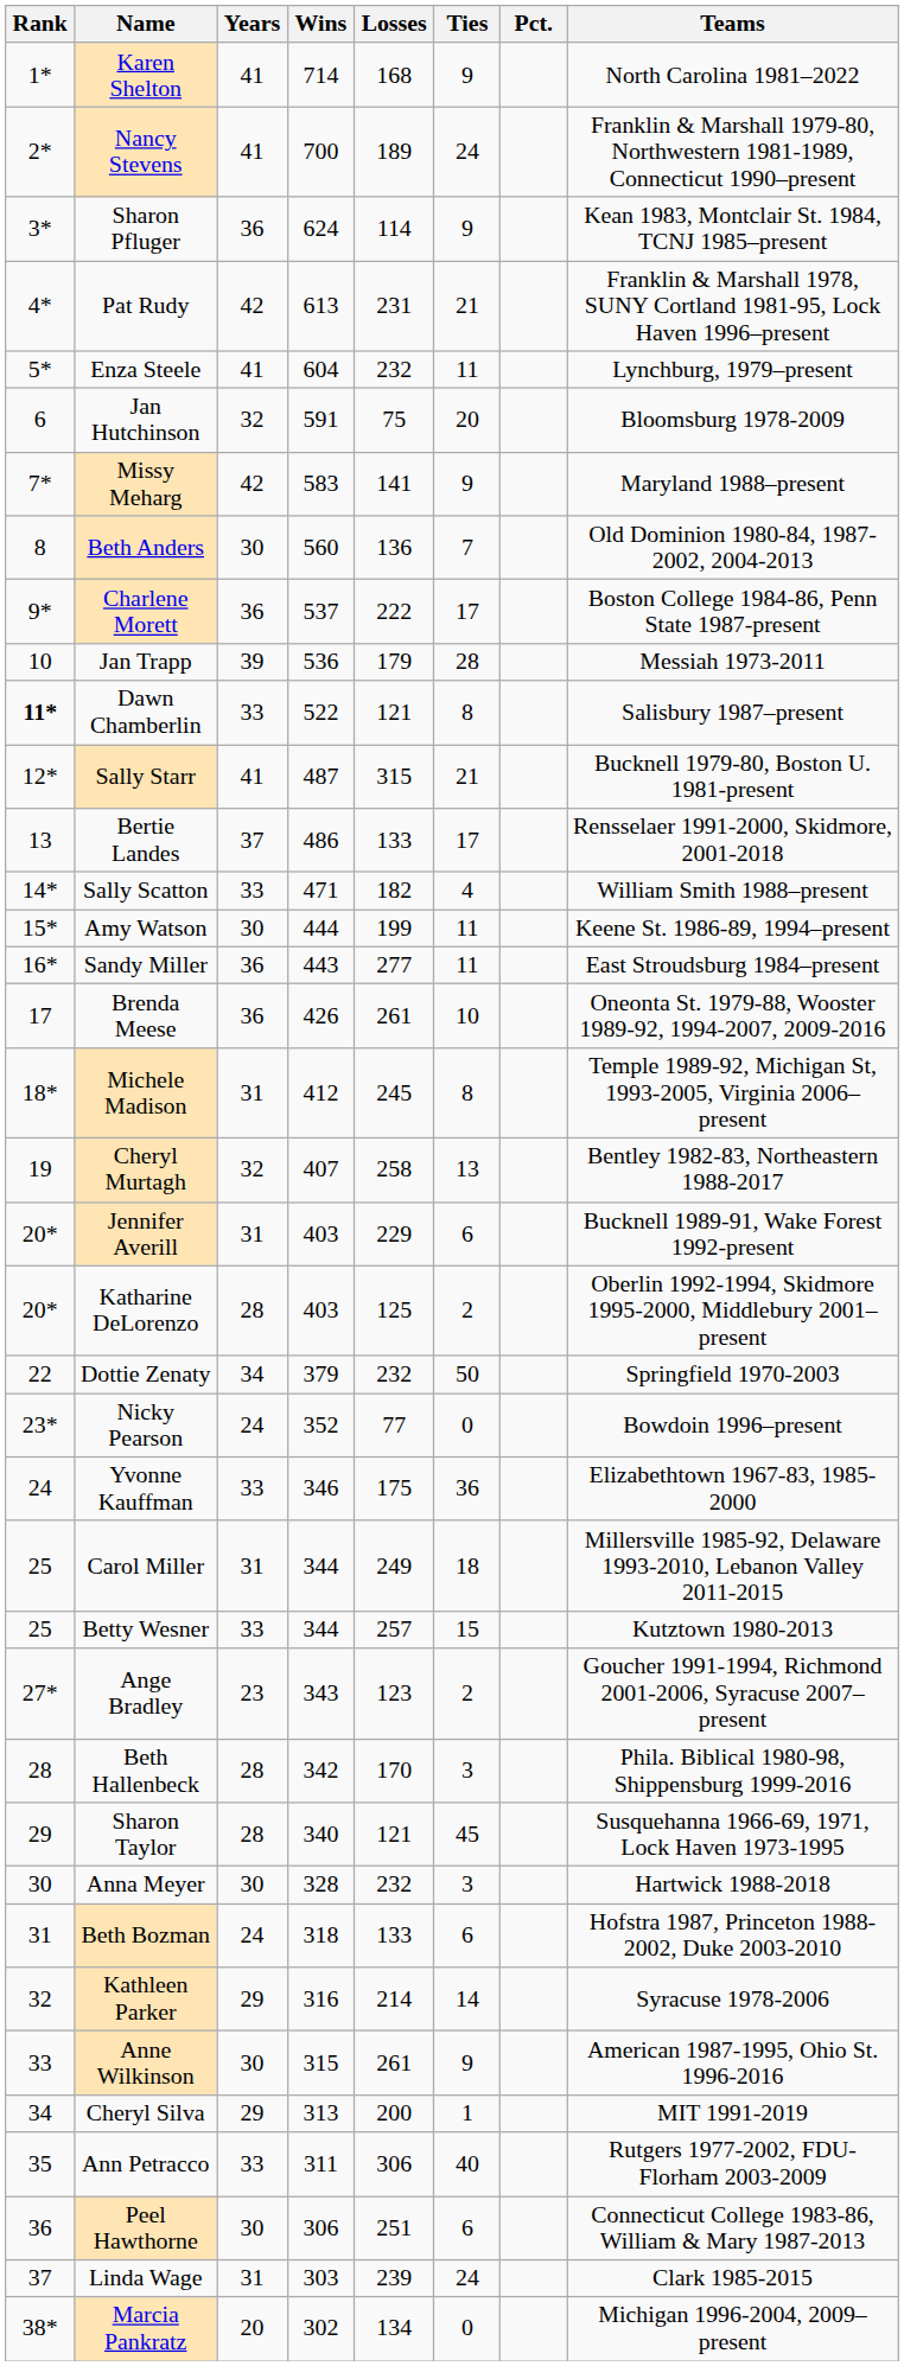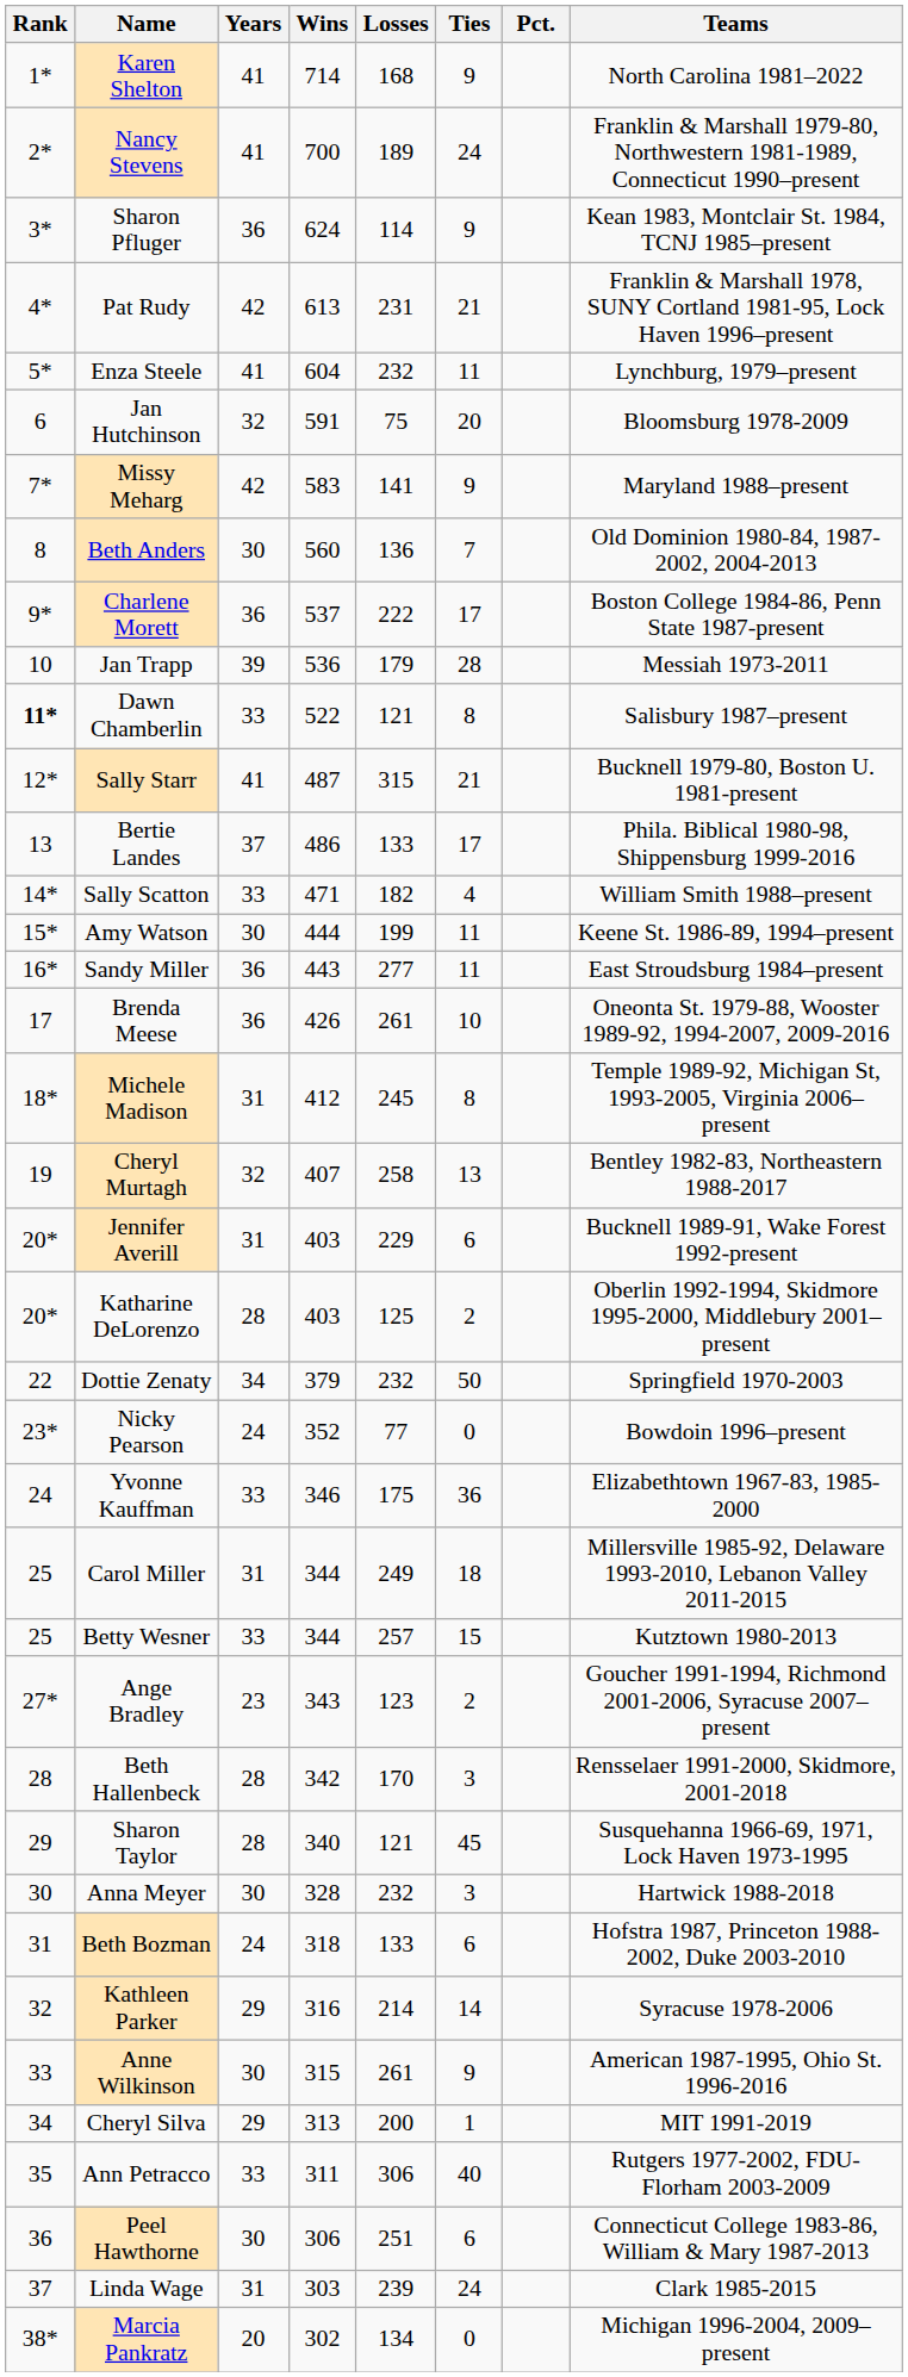Bertie Landes | Teams: Rensselaer 1991-2000, Skidmore, 2001-2018 -> Phila. Biblical 1980-98, Shippensburg 1999-2016
Beth Hallenbeck | Teams: Phila. Biblical 1980-98, Shippensburg 1999-2016 -> Rensselaer 1991-2000, Skidmore, 2001-2018
